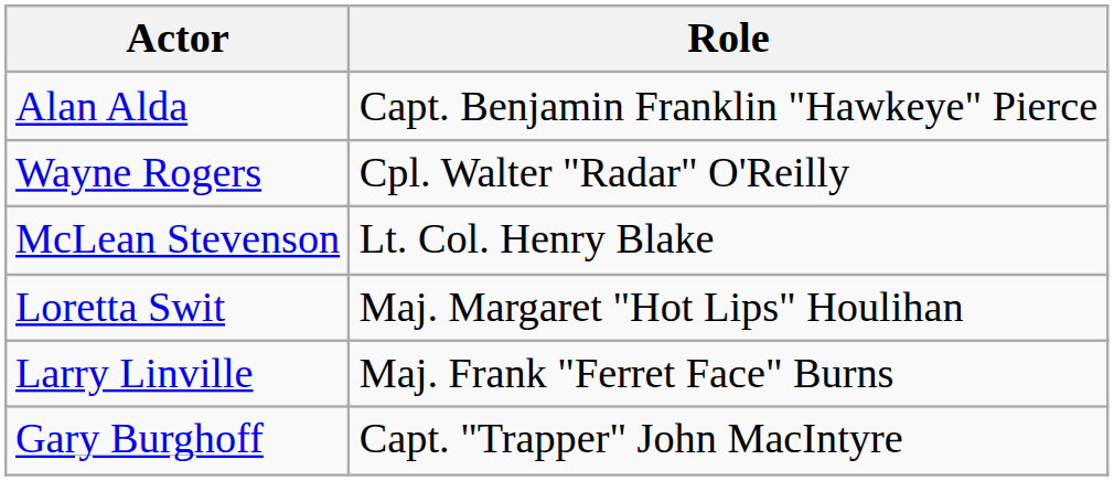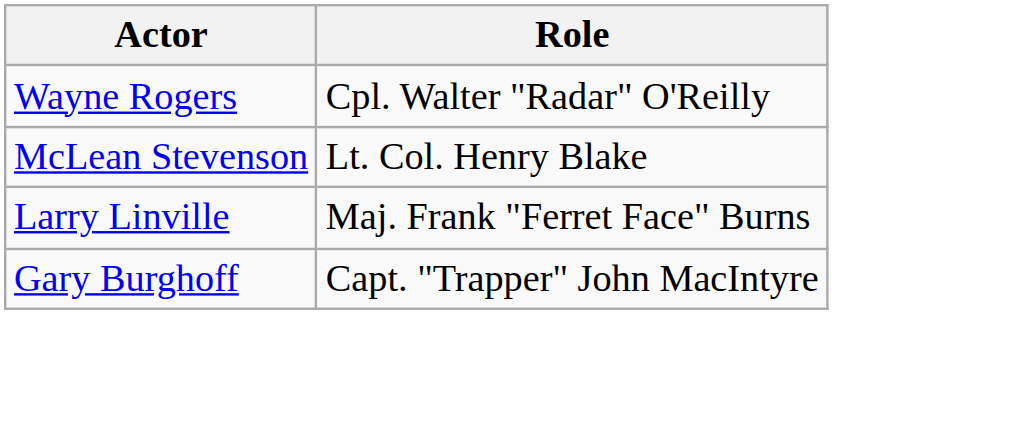- row: Alan Alda | Capt. Benjamin Franklin "Hawkeye" Pierce
- row: Loretta Swit | Maj. Margaret "Hot Lips" Houlihan
